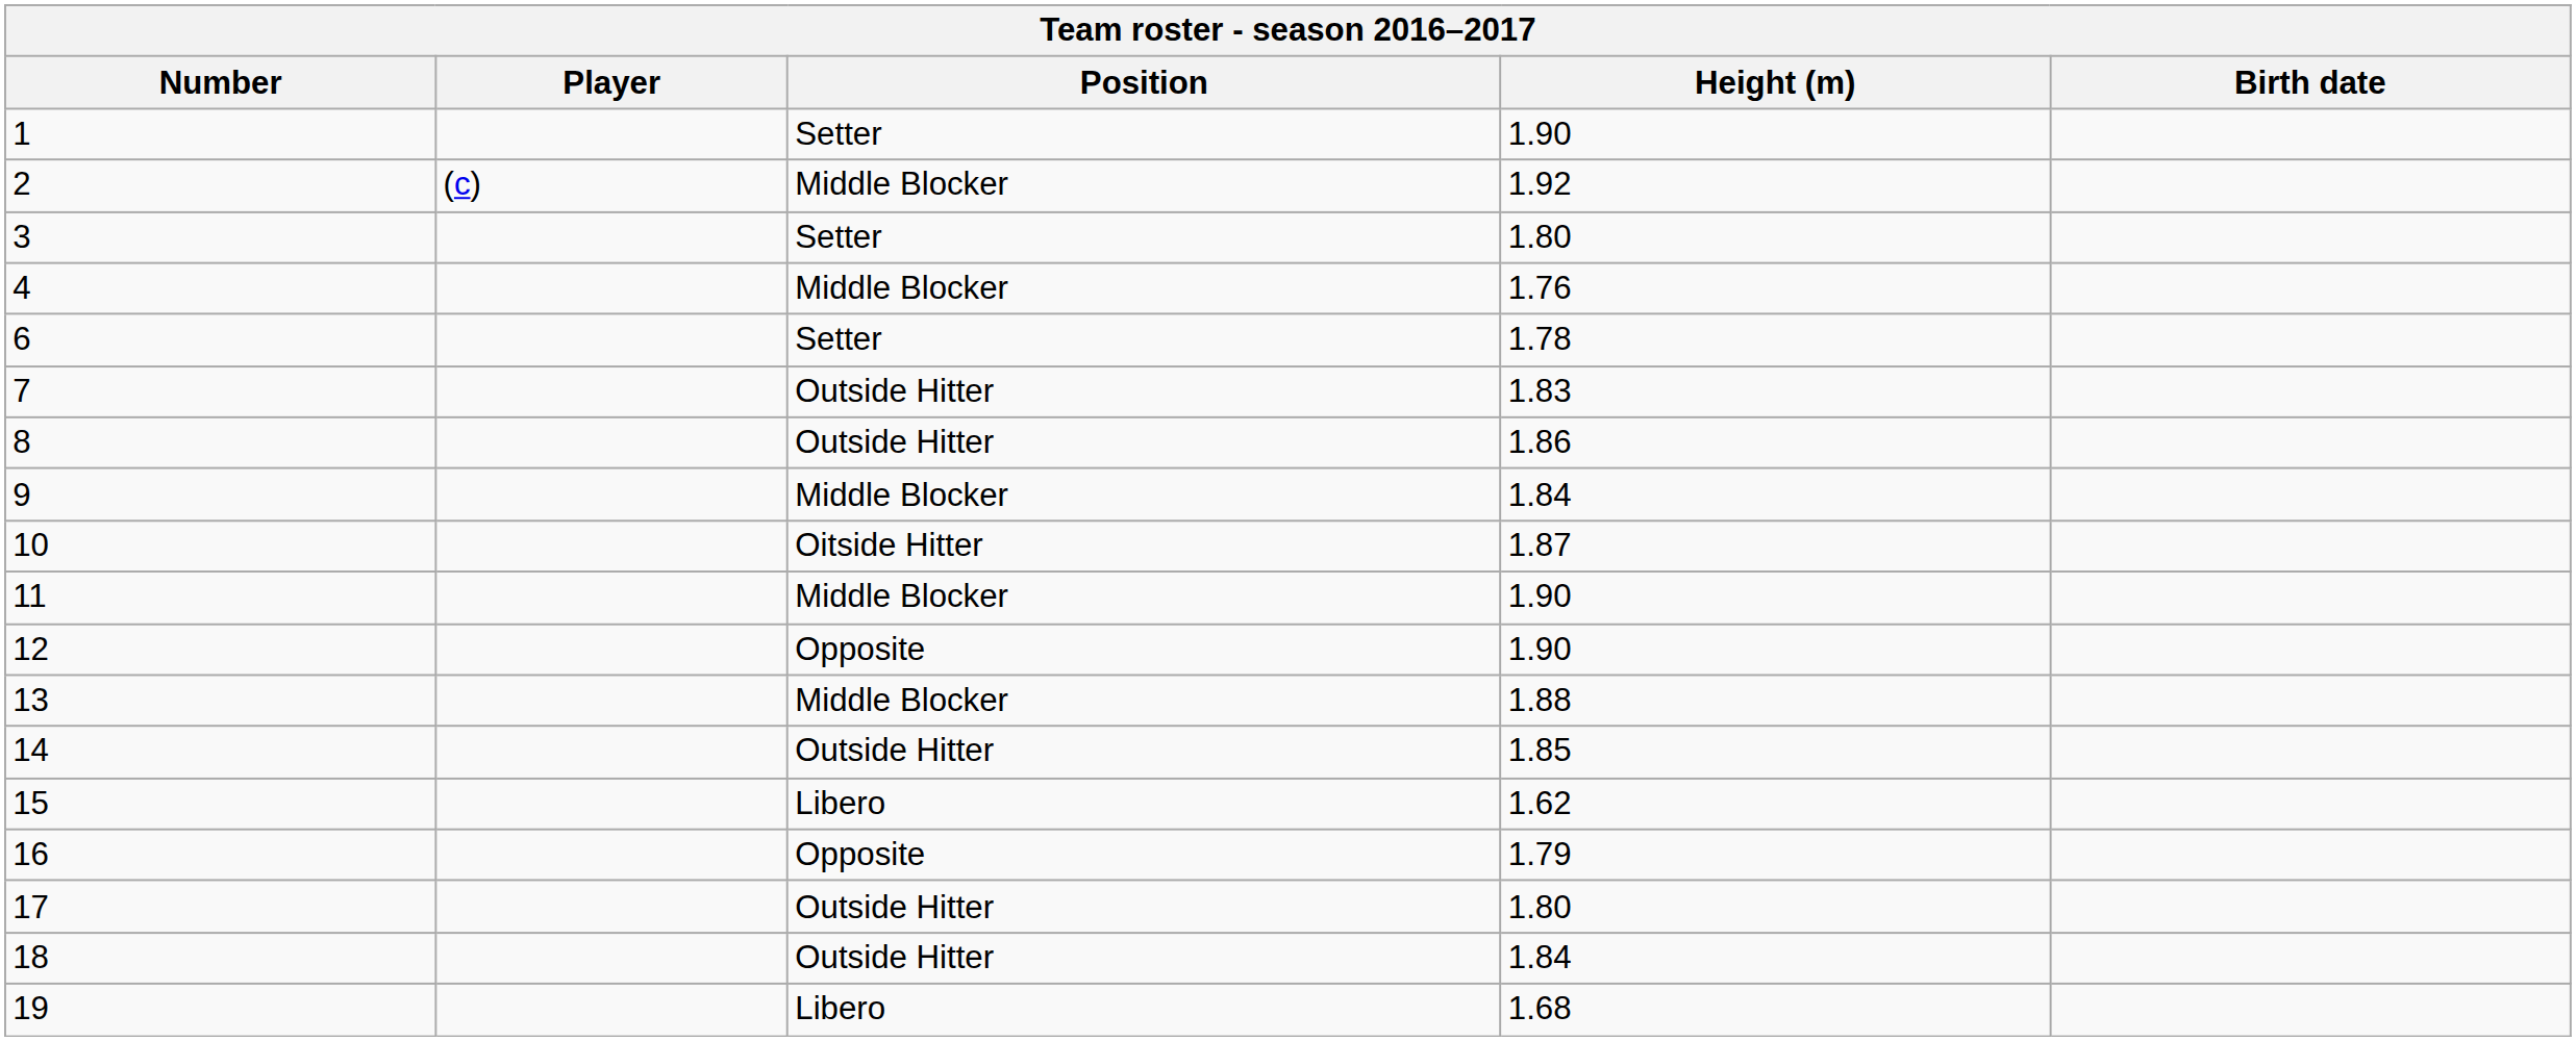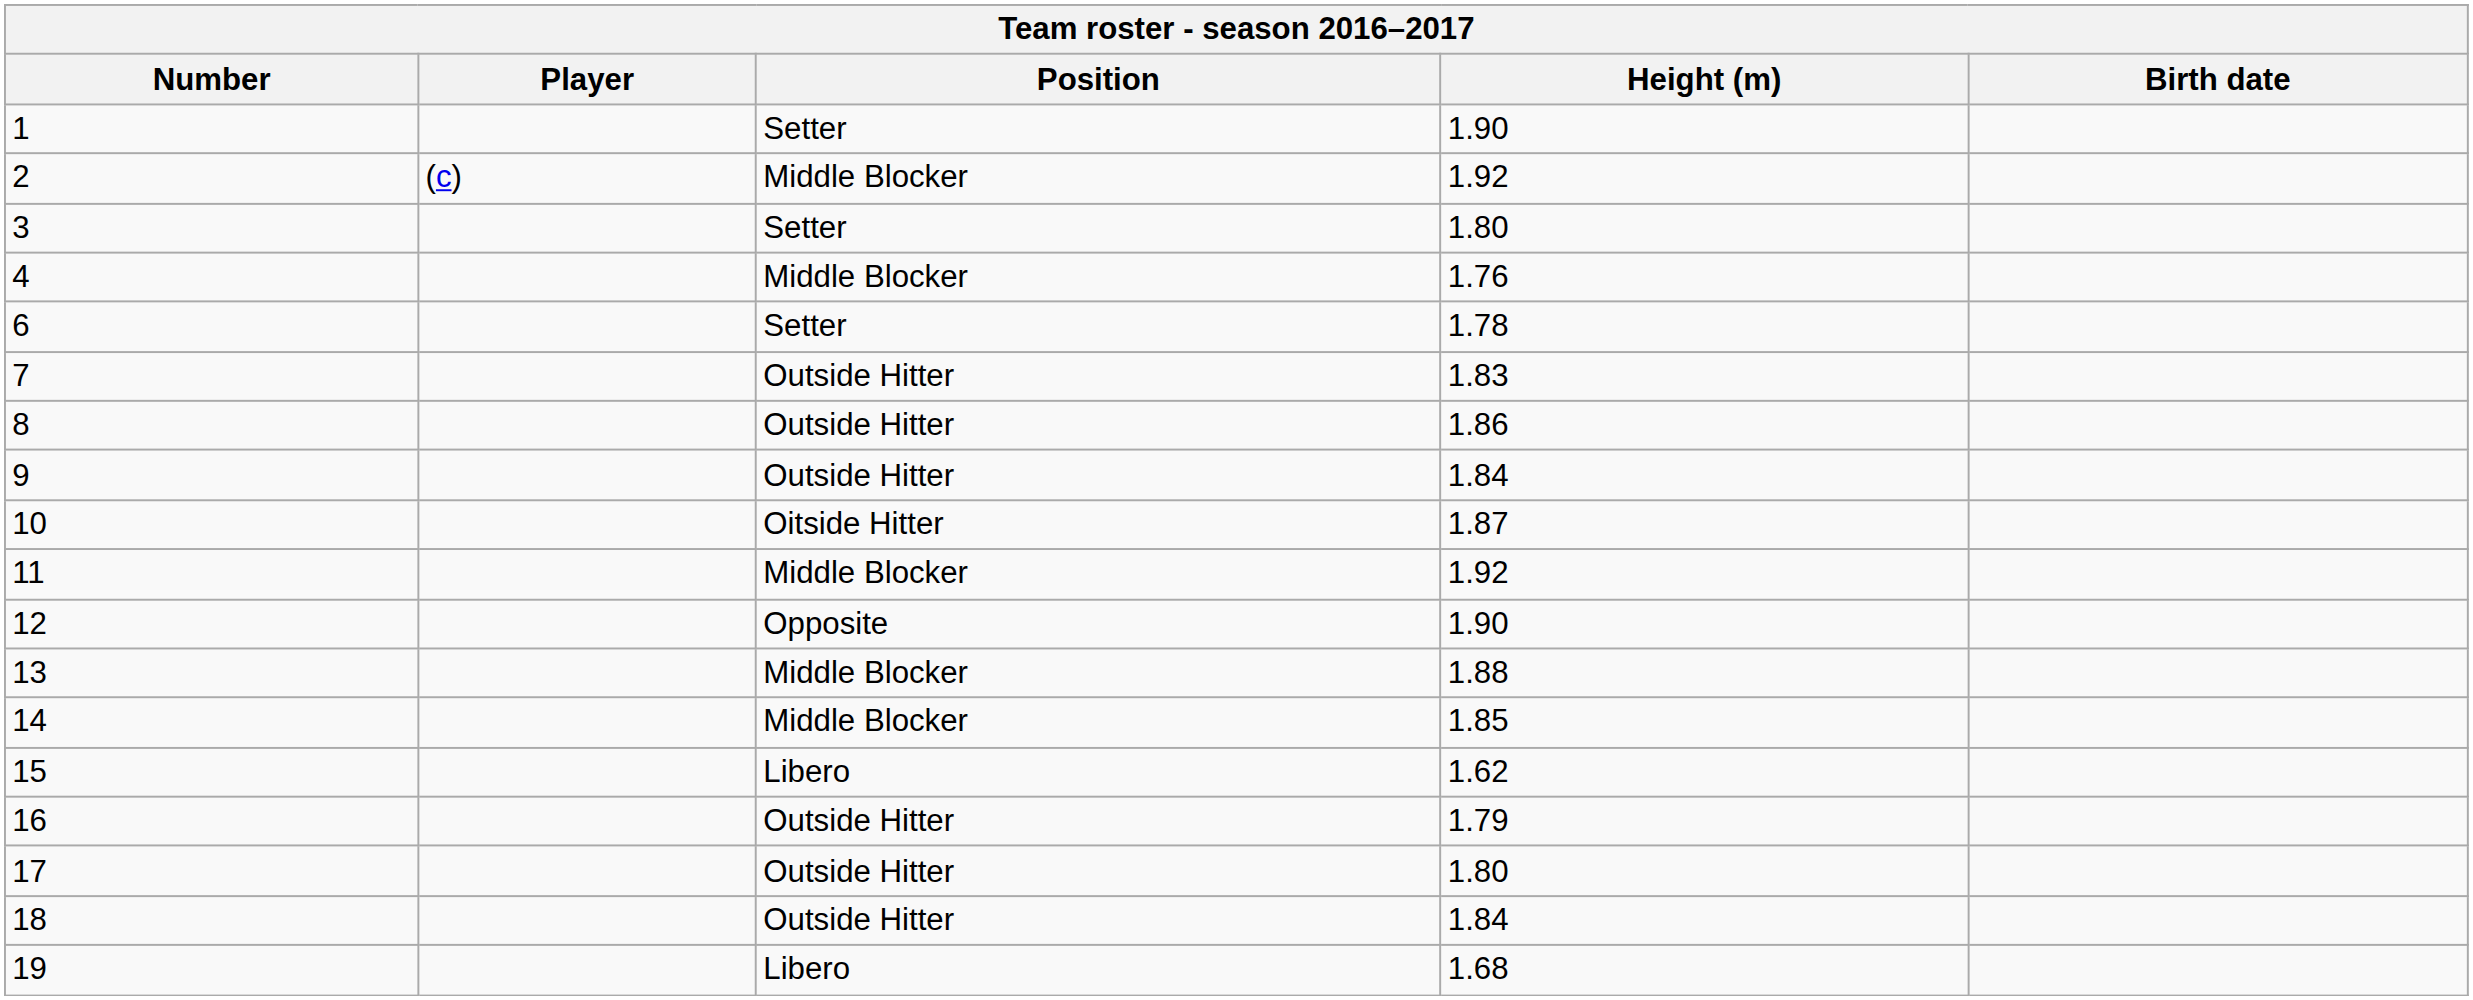9 | Position: Middle Blocker -> Outside Hitter
11 | Height (m): 1.90 -> 1.92
14 | Position: Outside Hitter -> Middle Blocker
16 | Position: Opposite -> Outside Hitter
